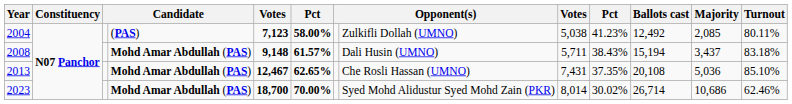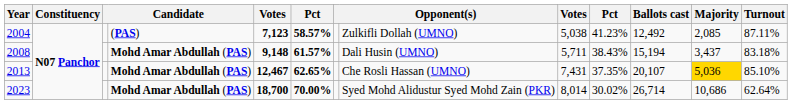2004 | column 6: 58.00% -> 58.57%
2004 | Turnout: 80.11% -> 87.11%
2013 | Ballots cast: 20,108 -> 20,107
2013 | Majority: no background -> gold background
2023 | Turnout: 62.46% -> 62.64%
